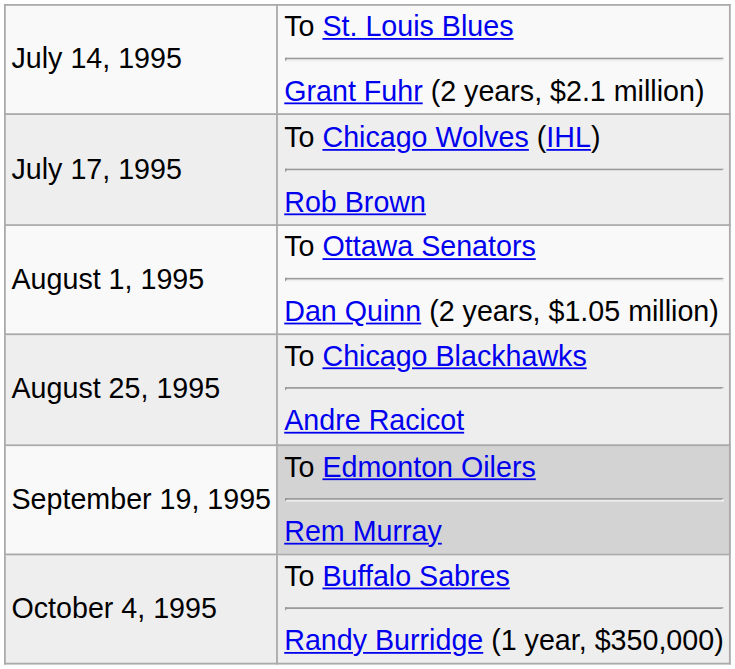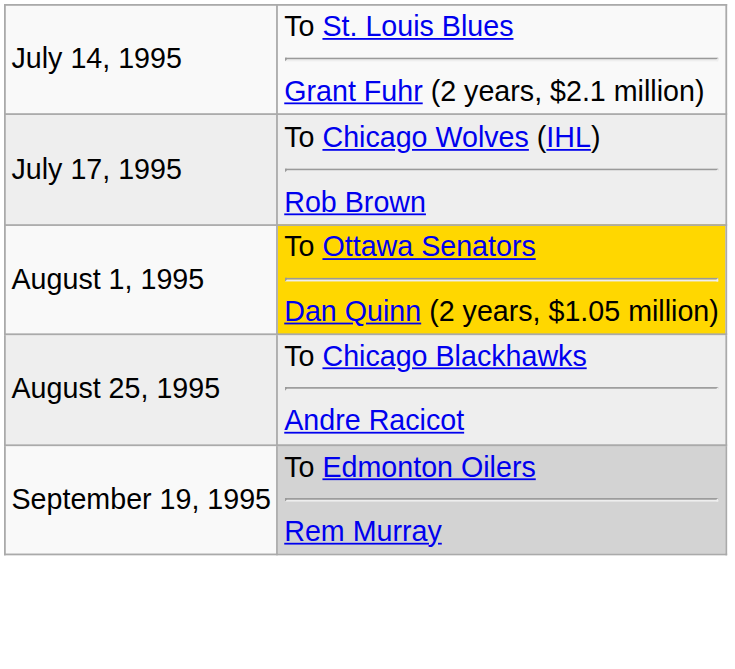August 1, 1995 | column 2: no background -> gold background
- row: October 4, 1995 | To Buffalo Sabres Randy Burridge (1 year, $350,000)
